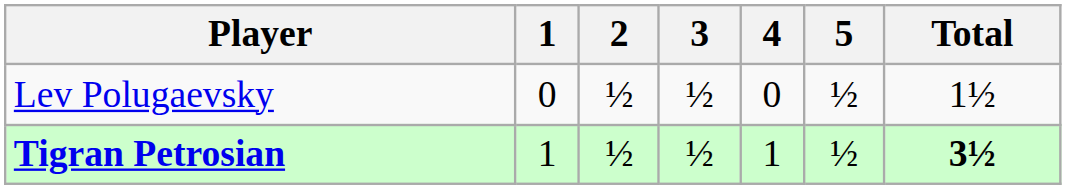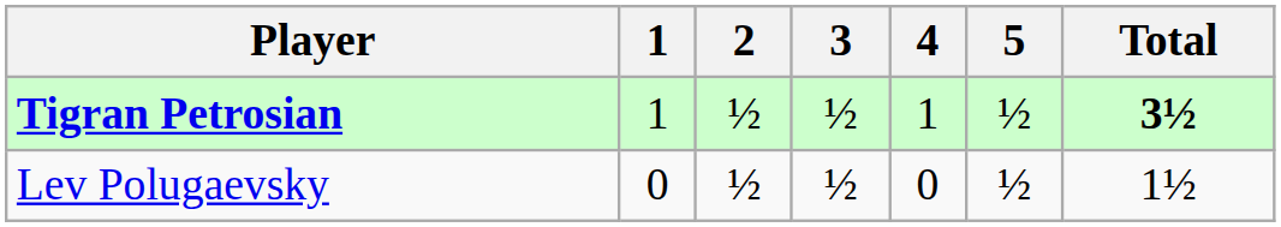rows swapped: Tigran Petrosian <-> Lev Polugaevsky
